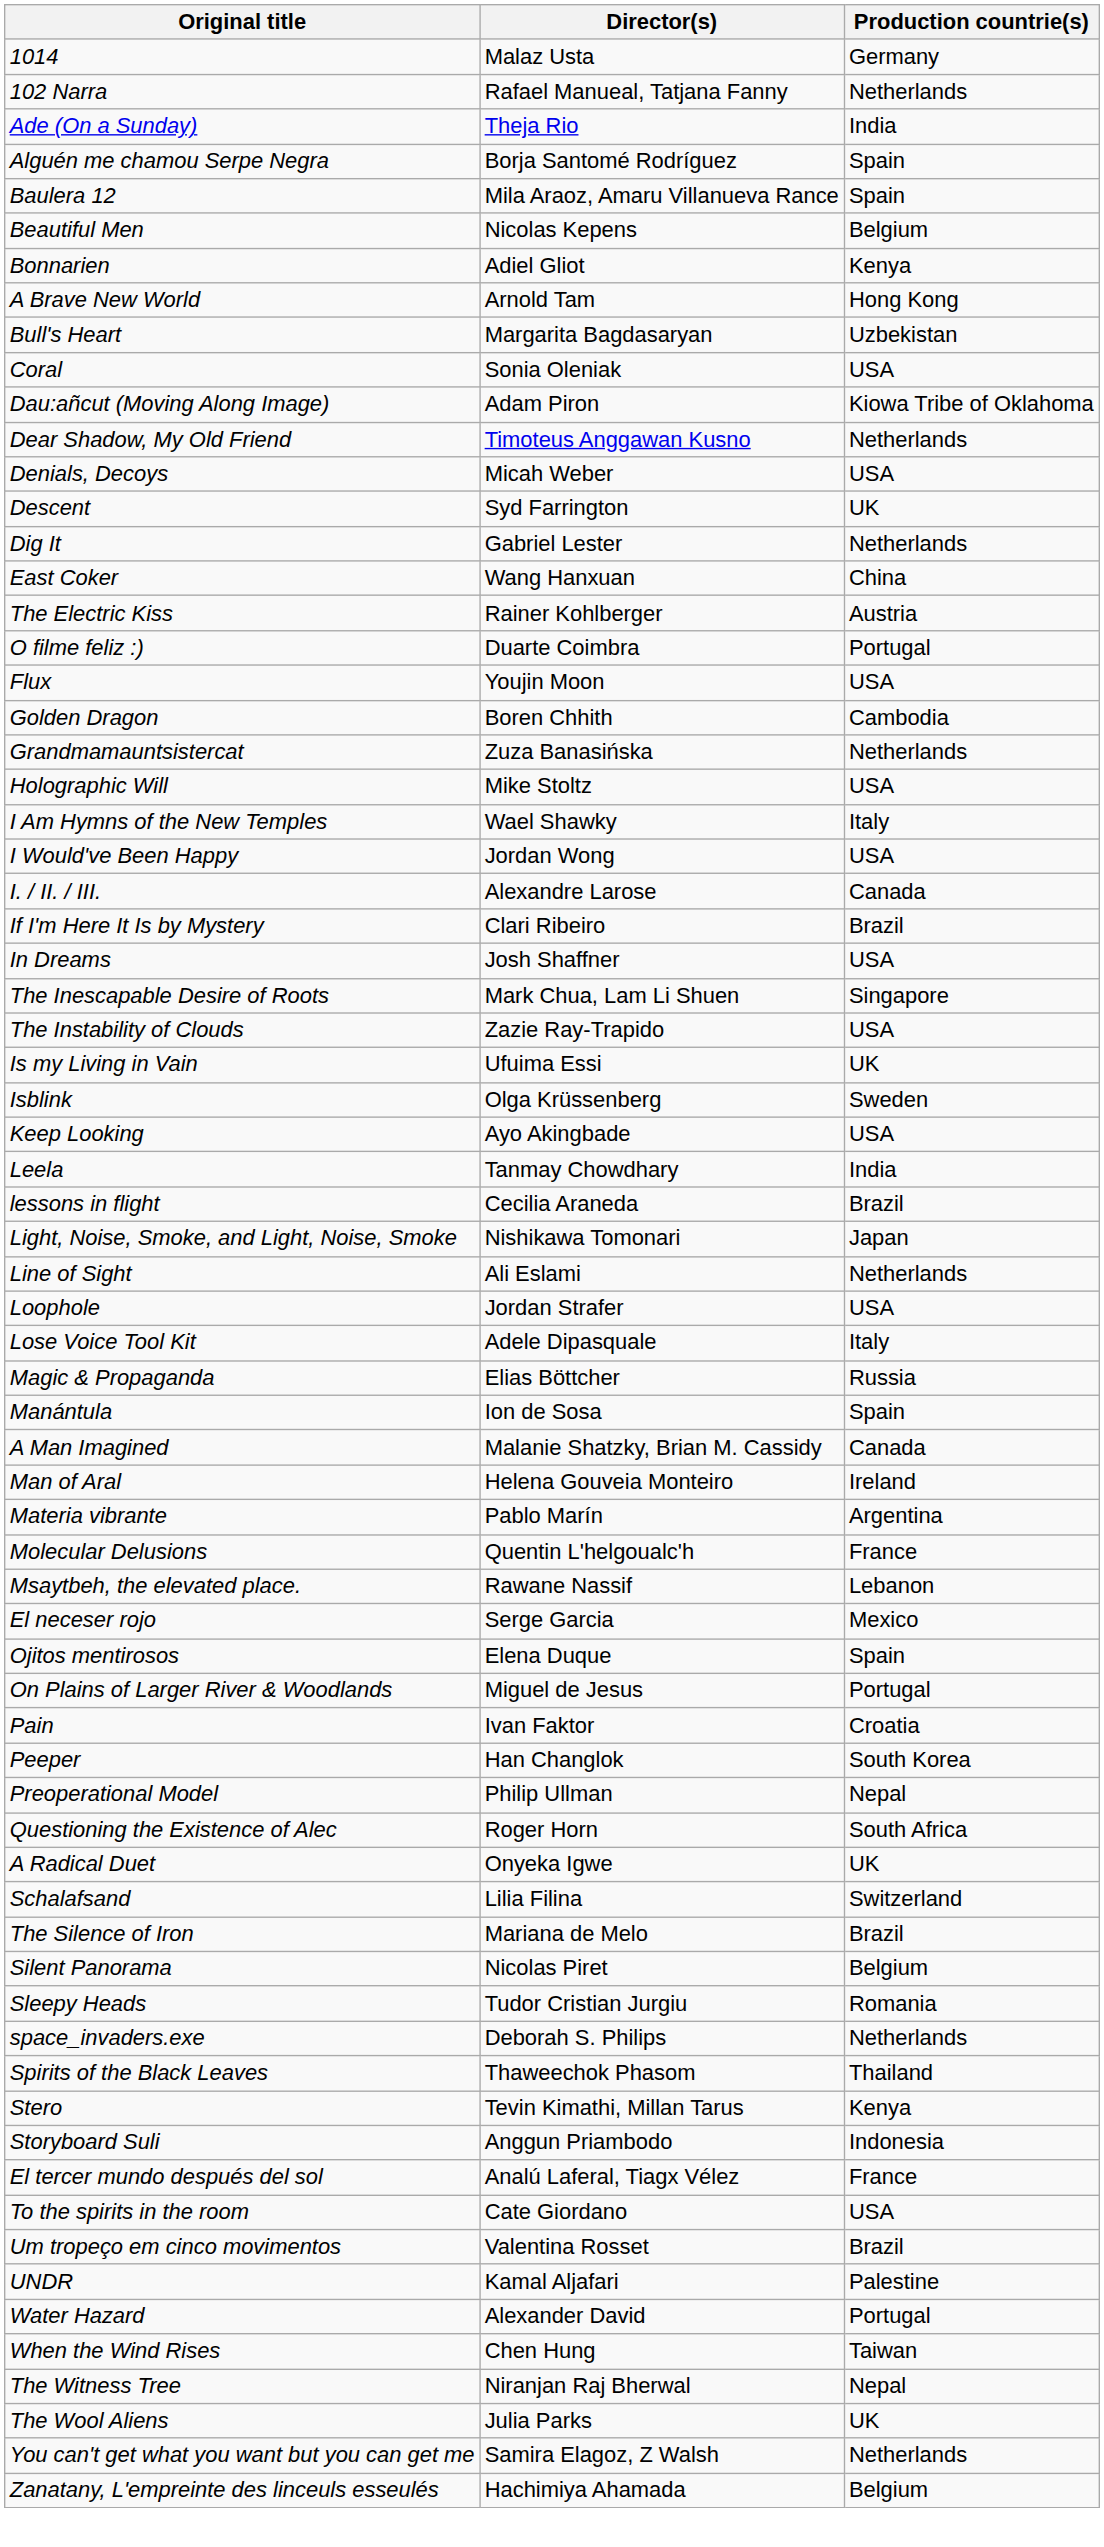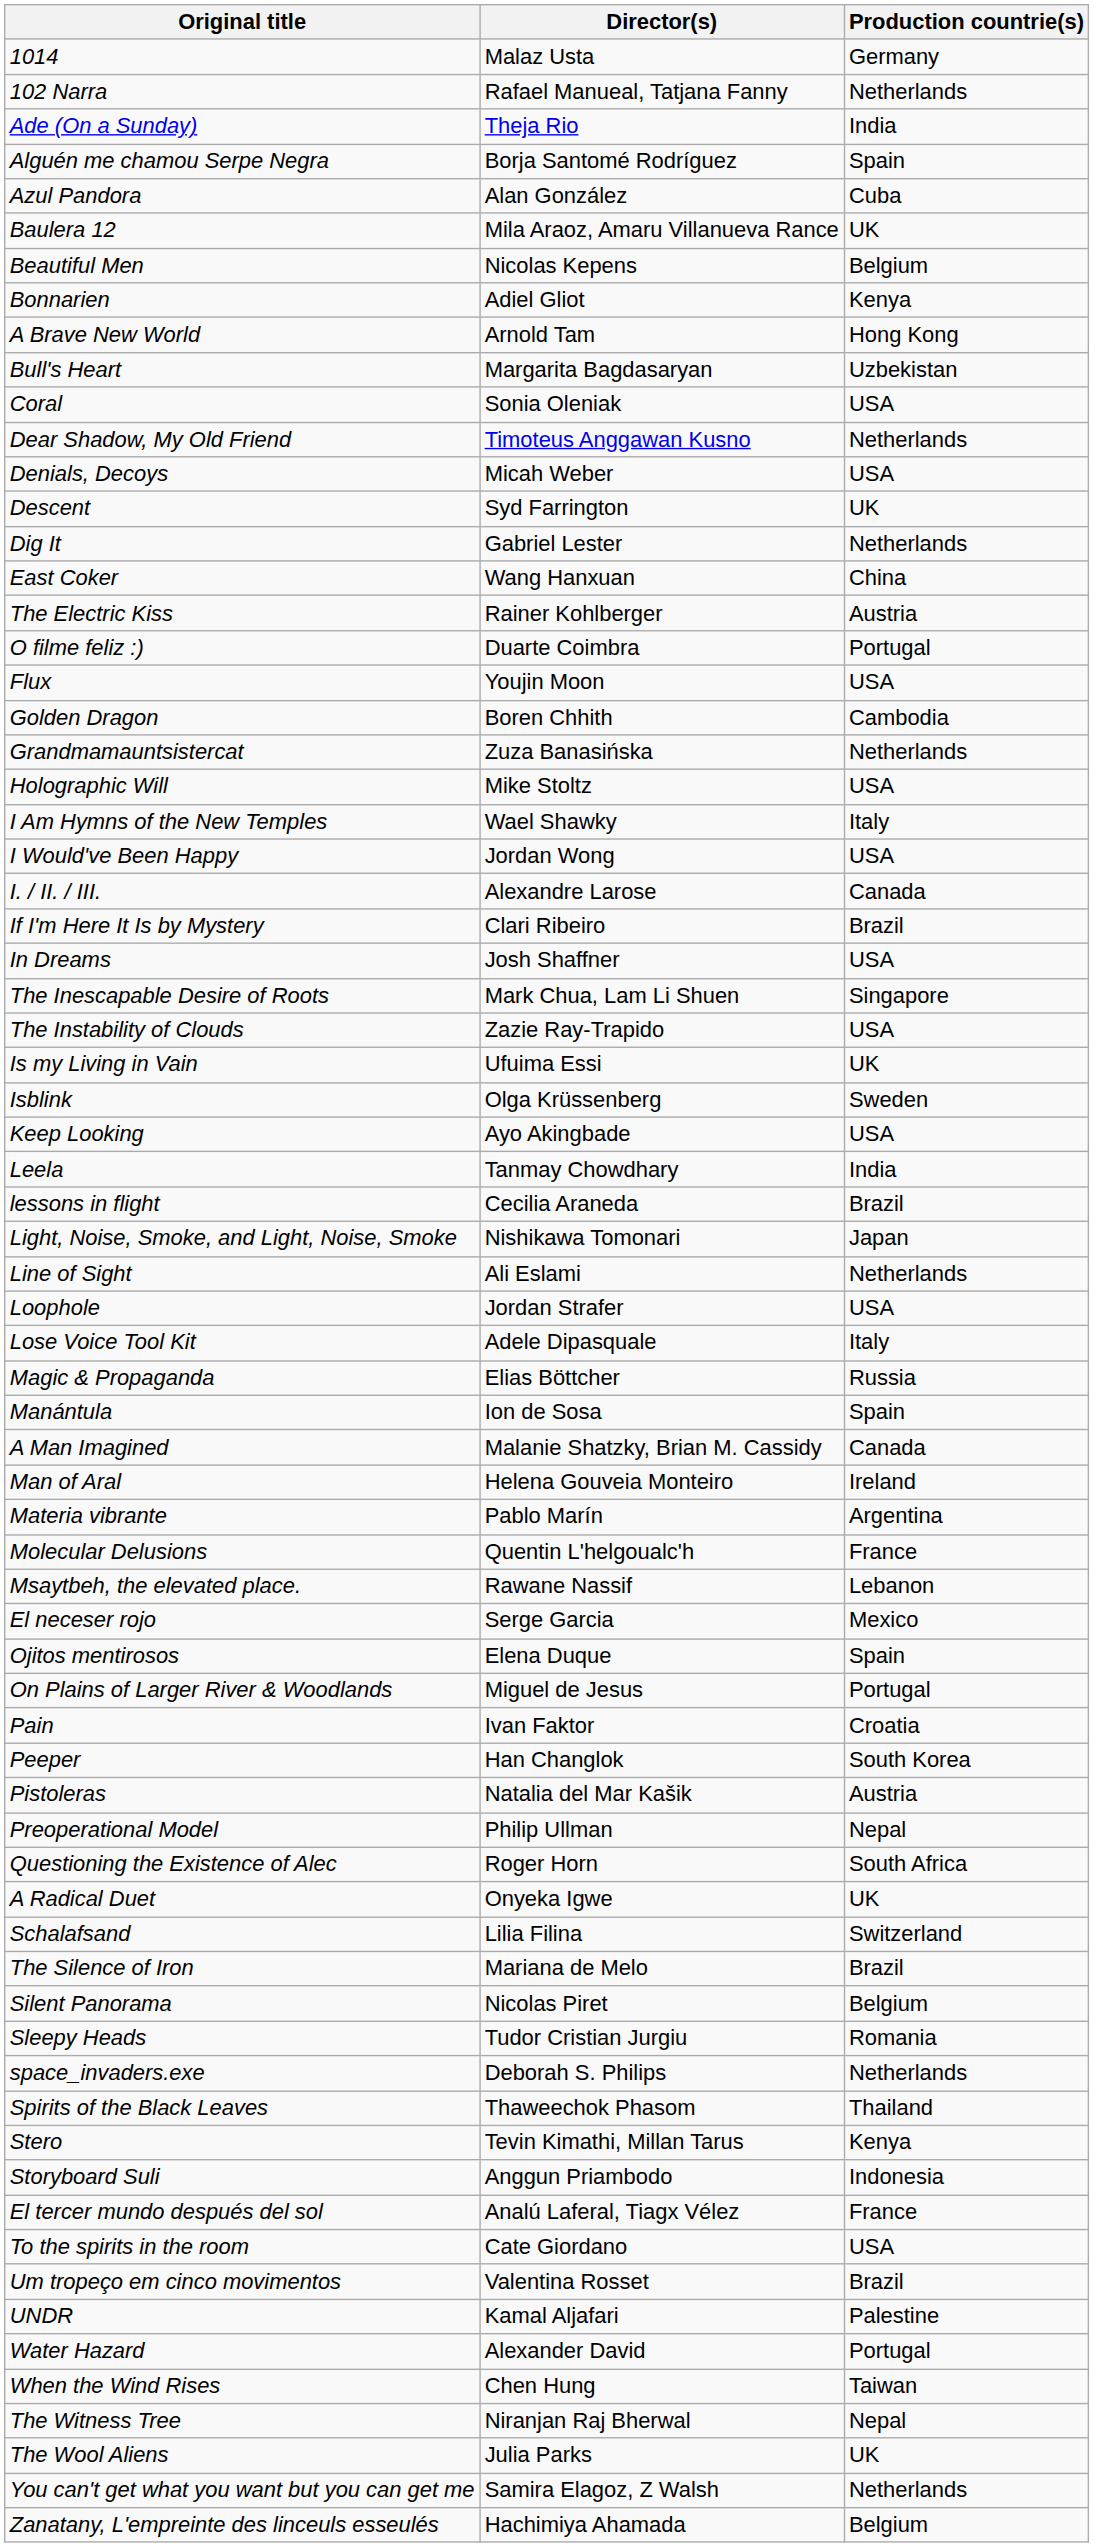+ row: Azul Pandora | Alan González | Cuba
Baulera 12 | Production countrie(s): Spain -> UK
- row: Dau:añcut (Moving Along Image) | Adam Piron | Kiowa Tribe of Oklahoma
+ row: Pistoleras | Natalia del Mar Kašik | Austria
